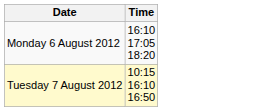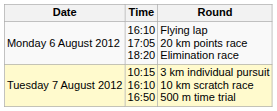+ column: Round | Flying lap 20 km points race Elimination race | 3 km individual pursuit 10 km scratch race 500 m time trial
